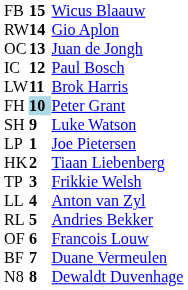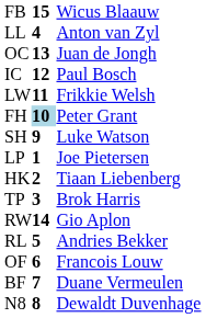rows swapped: RW <-> LL
LW | column 3: Brok Harris -> Frikkie Welsh
TP | column 3: Frikkie Welsh -> Brok Harris
